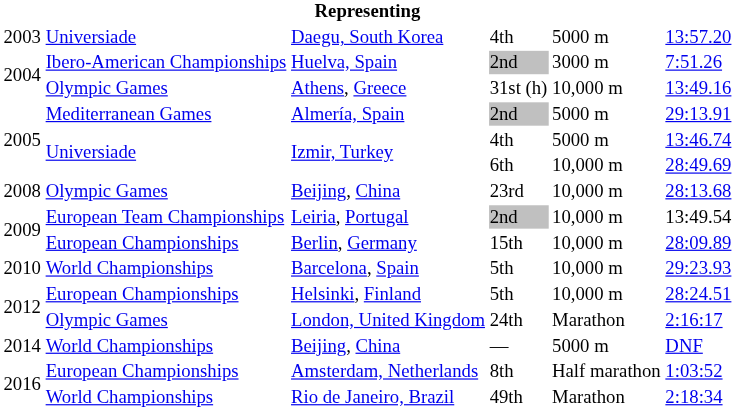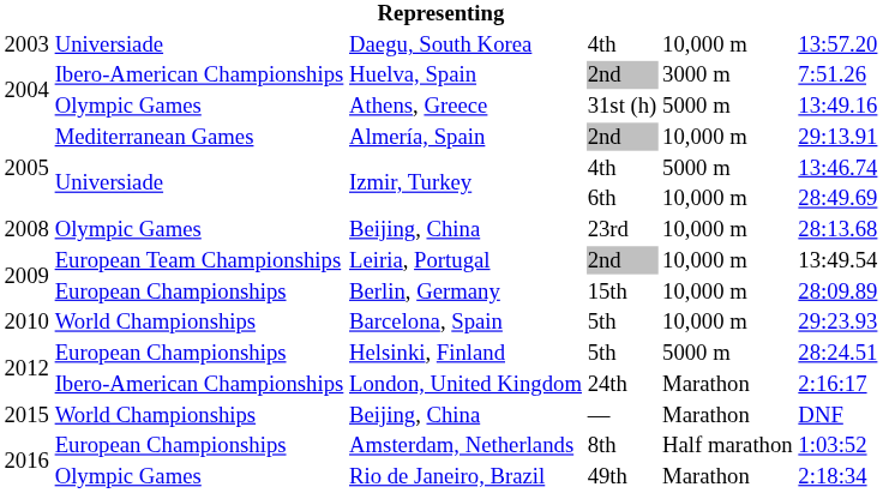Daegu, South Korea | column 5: 5000 m -> 10,000 m
Athens, Greece | column 5: 10,000 m -> 5000 m
Almería, Spain | column 5: 5000 m -> 10,000 m
Helsinki, Finland | column 5: 10,000 m -> 5000 m
London, United Kingdom | column 2: Olympic Games -> Ibero-American Championships
Beijing, China / — | column 1: 2014 -> 2015
Beijing, China / — | column 5: 5000 m -> Marathon
Rio de Janeiro, Brazil | column 2: World Championships -> Olympic Games
